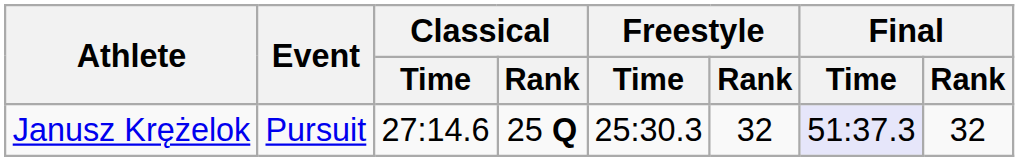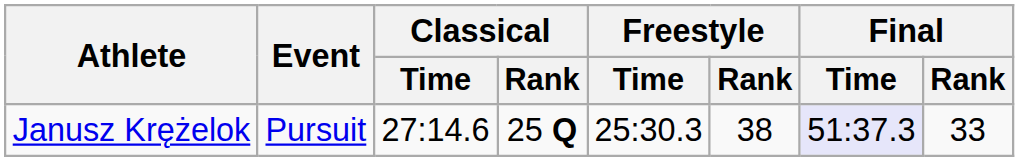Janusz Krężelok | Freestyle / Rank: 32 -> 38
Janusz Krężelok | Final / Rank: 32 -> 33
